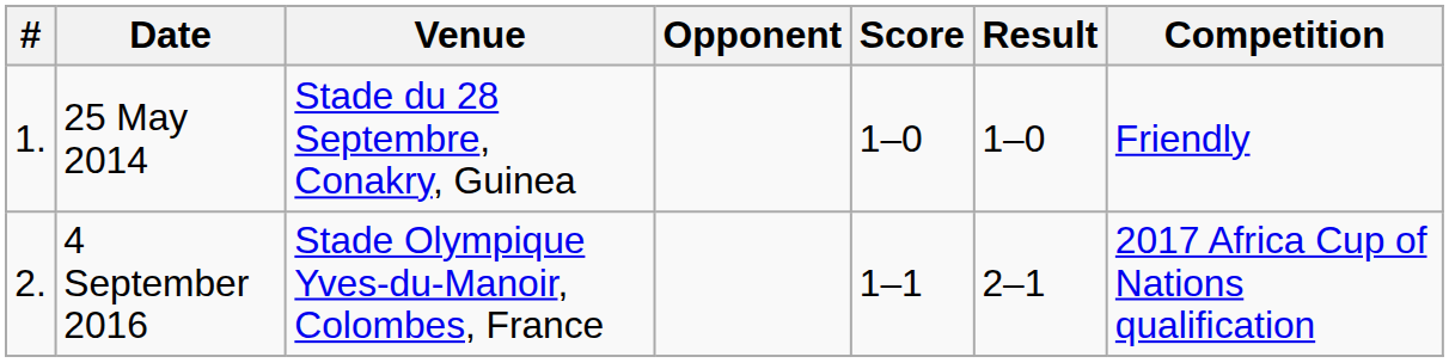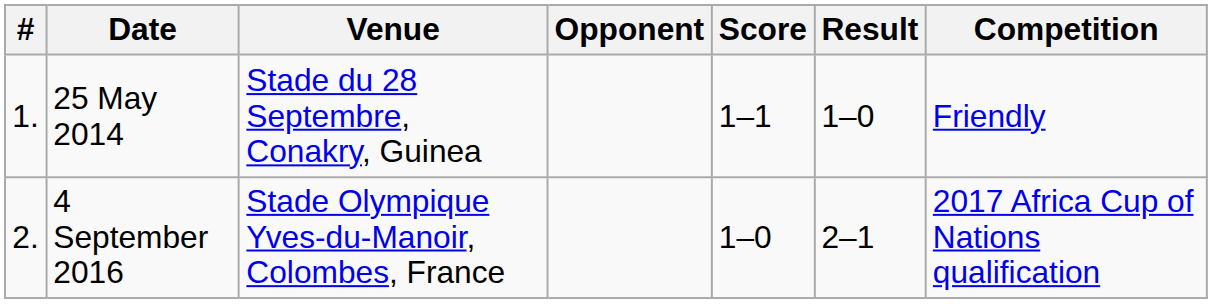25 May 2014 | Score: 1–0 -> 1–1
4 September 2016 | Score: 1–1 -> 1–0
